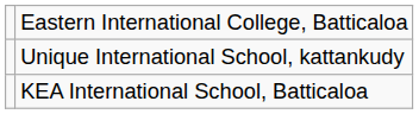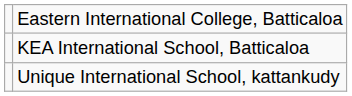rows swapped: KEA International School, Batticaloa <-> Unique International School, kattankudy
